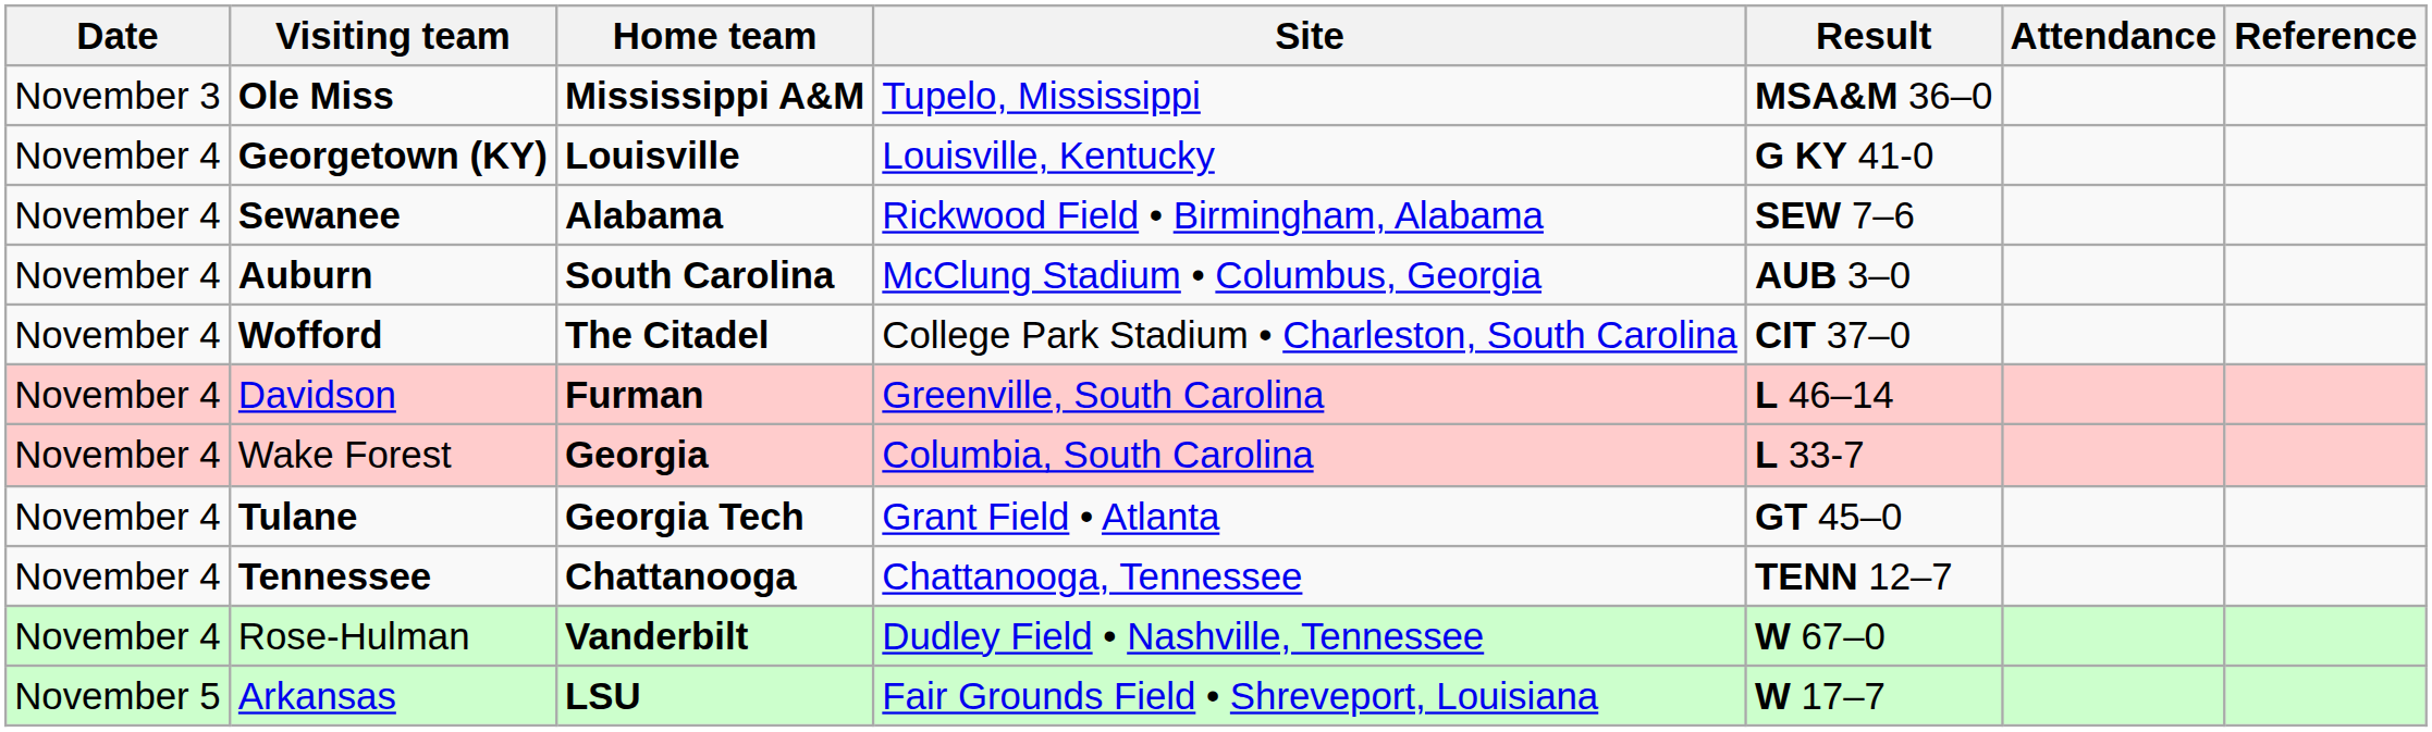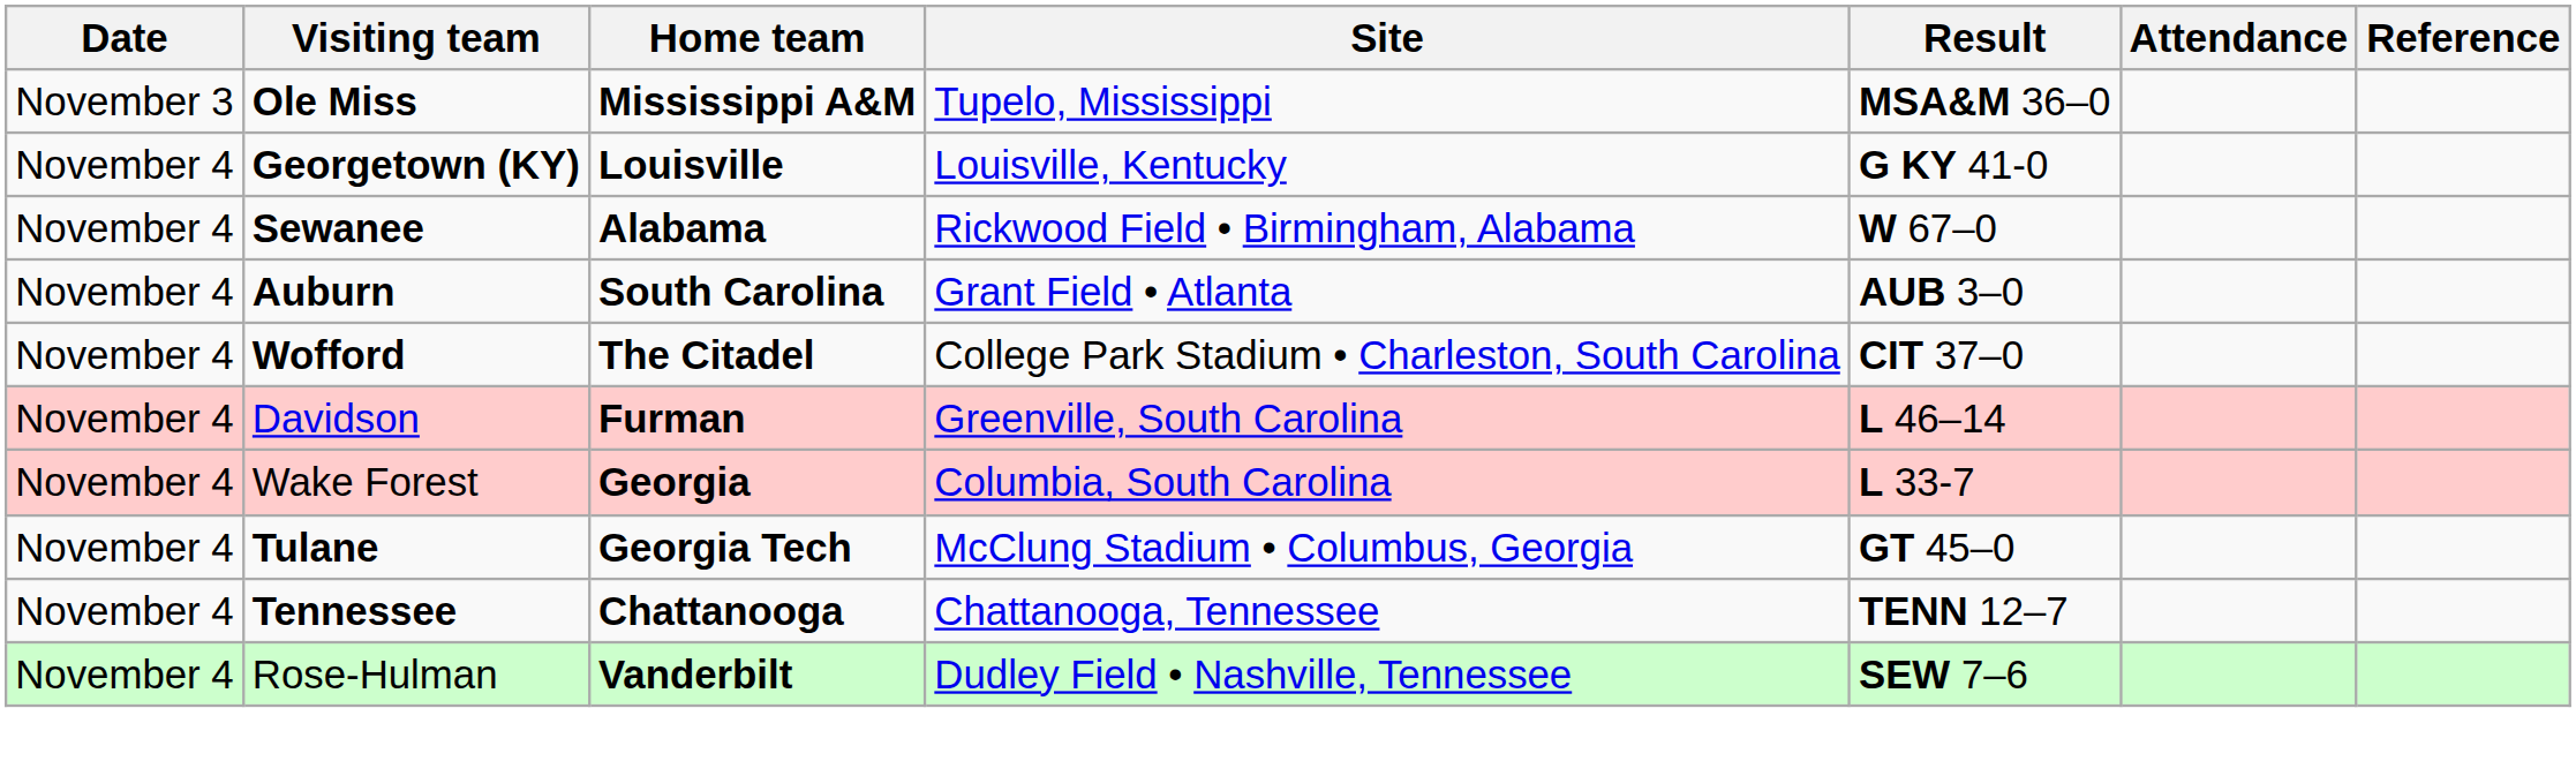Sewanee | Result: SEW 7–6 -> W 67–0
Auburn | Site: McClung Stadium • Columbus, Georgia -> Grant Field • Atlanta
Tulane | Site: Grant Field • Atlanta -> McClung Stadium • Columbus, Georgia
Rose-Hulman | Result: W 67–0 -> SEW 7–6
- row: November 5 | Arkansas | LSU | Fair Grounds Field • Shreveport, Louisiana | W 17–7
